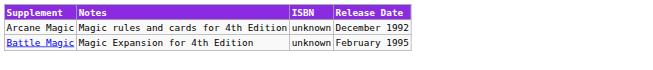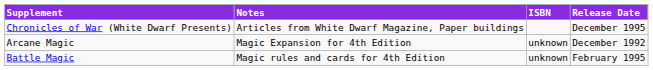+ row: Chronicles of War (White Dwarf Presents) | Articles from White Dwarf Magazine, Paper buildings | December 1995
Arcane Magic | Notes: Magic rules and cards for 4th Edition -> Magic Expansion for 4th Edition
Battle Magic | Notes: Magic Expansion for 4th Edition -> Magic rules and cards for 4th Edition
